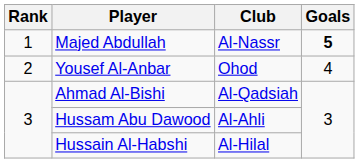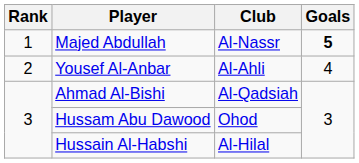Yousef Al-Anbar | Club: Ohod -> Al-Ahli
Hussam Abu Dawood | Club: Al-Ahli -> Ohod
